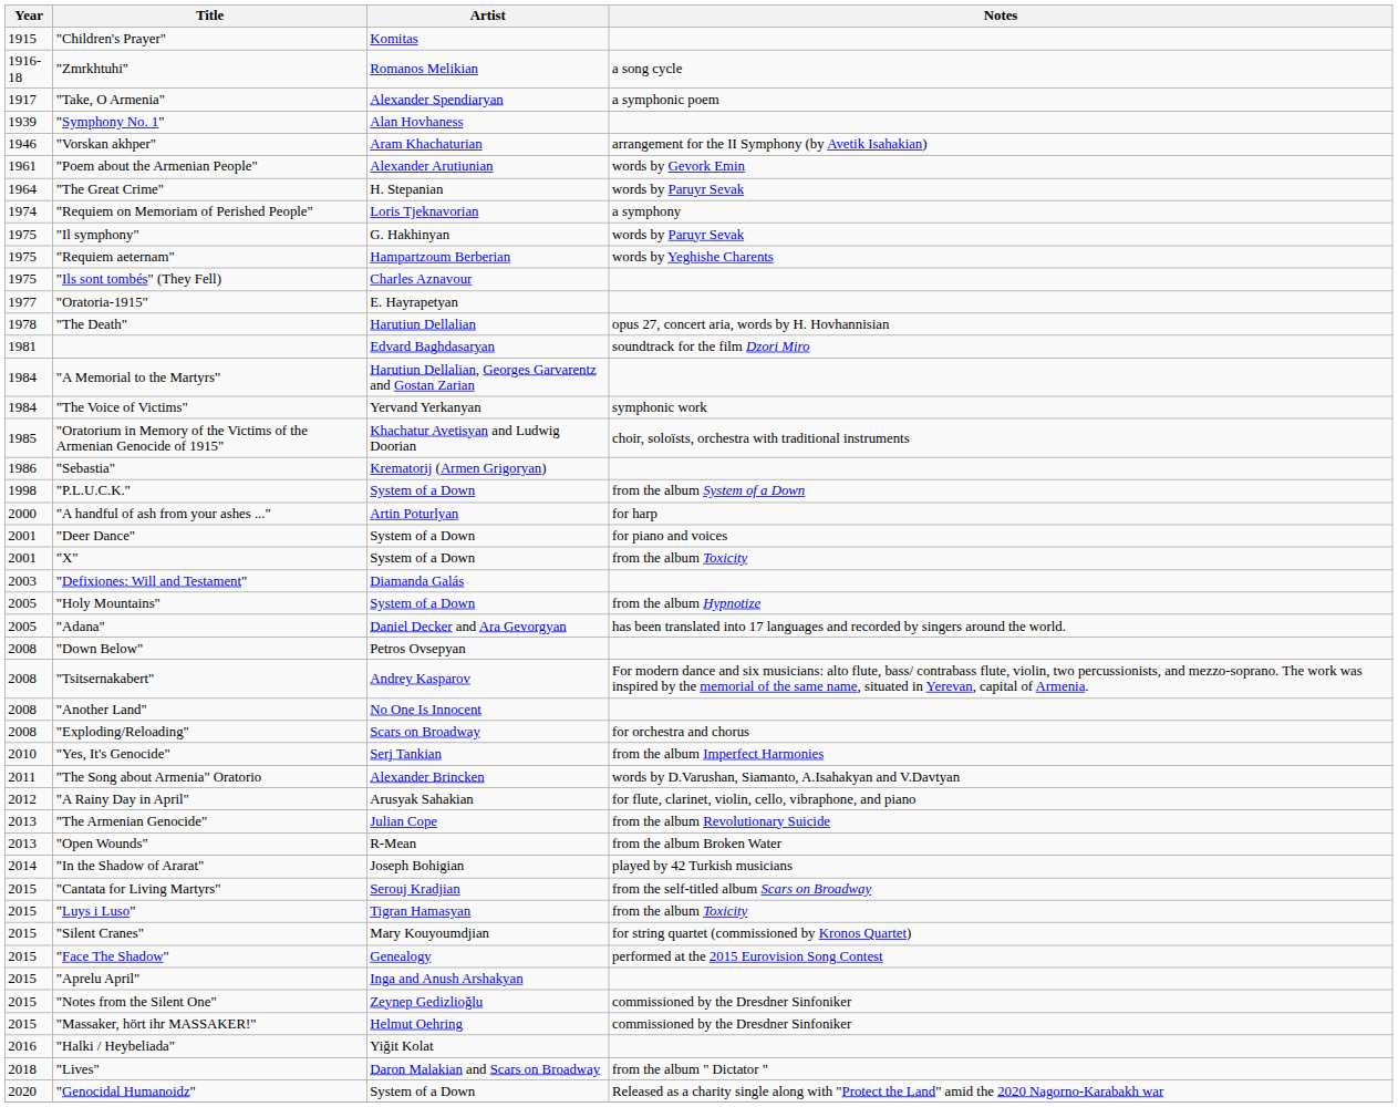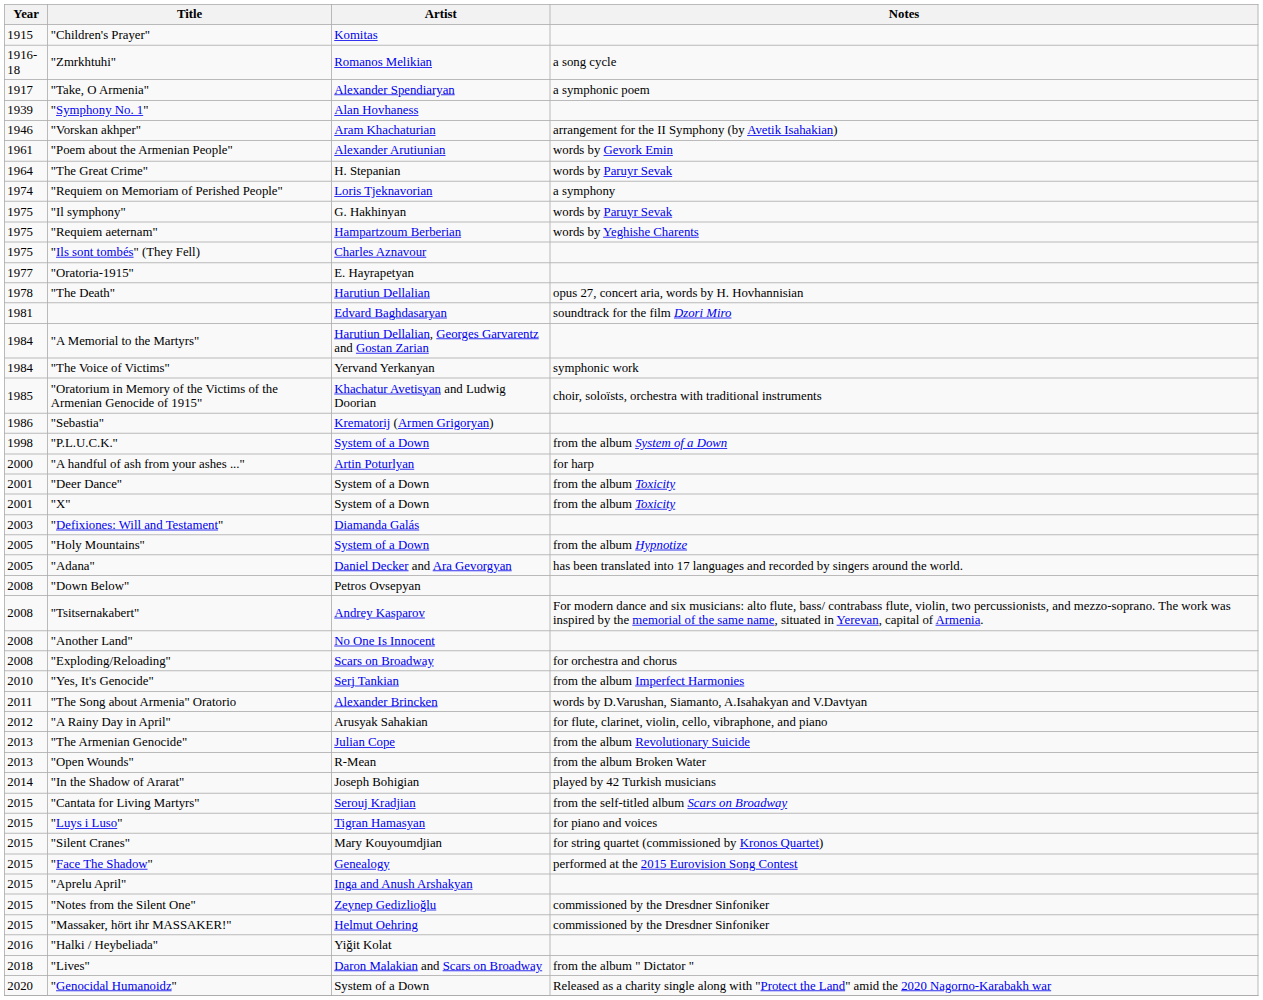"Deer Dance" | Notes: for piano and voices -> from the album Toxicity
"Luys i Luso" | Notes: from the album Toxicity -> for piano and voices
